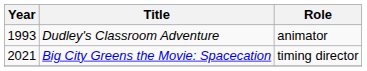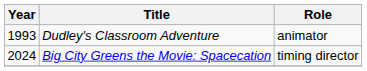Big City Greens the Movie: Spacecation | Year: 2021 -> 2024
